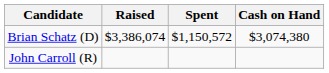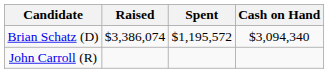Brian Schatz (D) | Spent: $1,150,572 -> $1,195,572
Brian Schatz (D) | Cash on Hand: $3,074,380 -> $3,094,340
